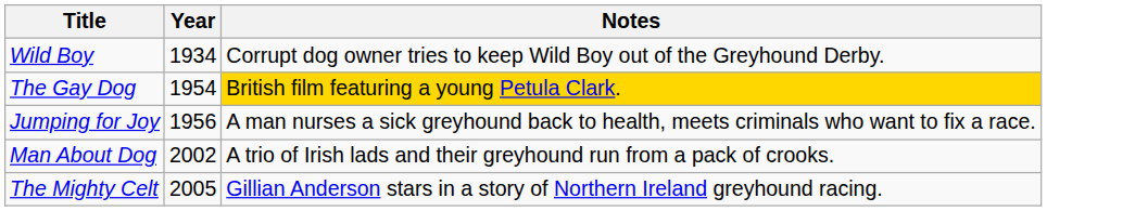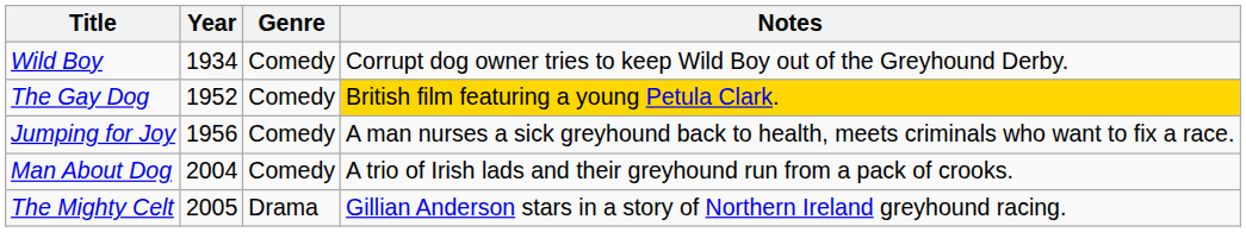+ column: Genre | Comedy | Comedy | Comedy | Comedy | Drama
The Gay Dog | Year: 1954 -> 1952
Man About Dog | Year: 2002 -> 2004
